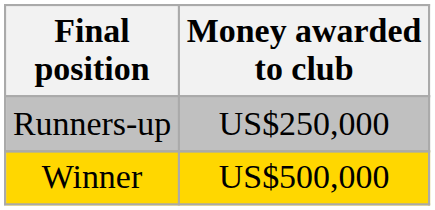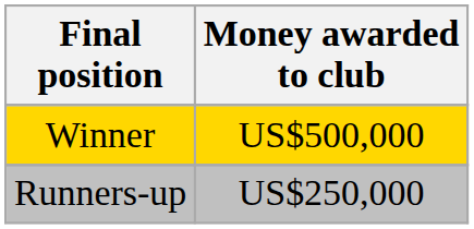rows swapped: Winner <-> Runners-up
